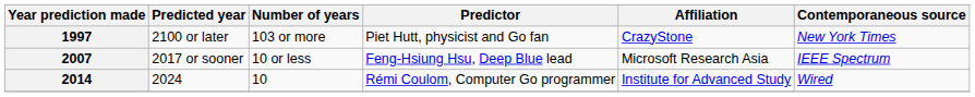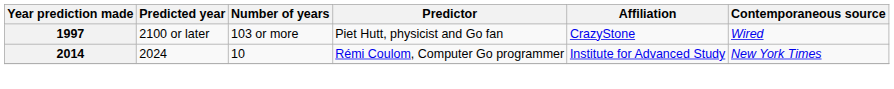1997 | Contemporaneous source: New York Times -> Wired
- row: 2007 | 2017 or sooner | 10 or less | Feng-Hsiung Hsu, Deep Blue lead | Microsoft Research Asia | IEEE Spectrum
2014 | Contemporaneous source: Wired -> New York Times
